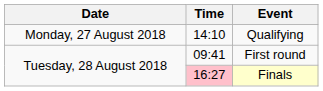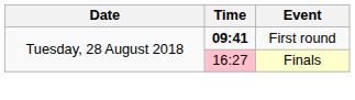- row: Monday, 27 August 2018 | 14:10 | Qualifying
First round | Time: normal -> bold
